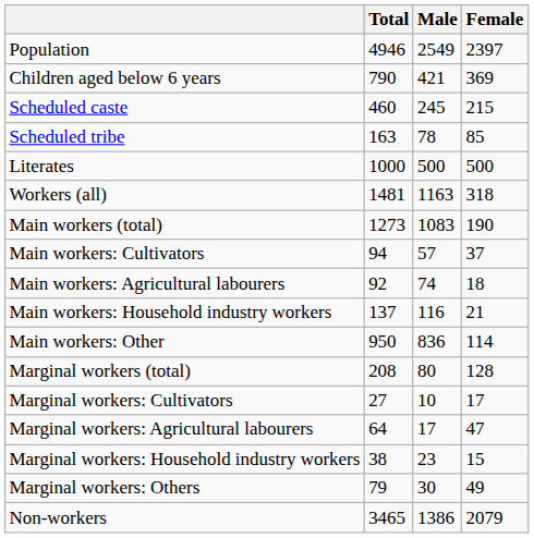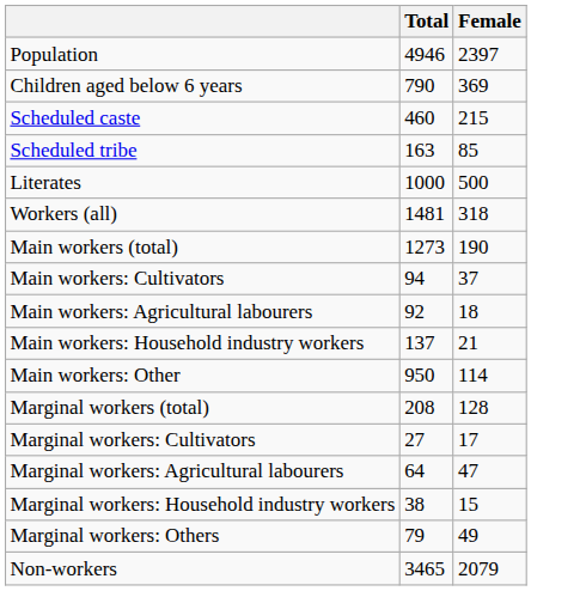- column: Male | 2549 | 421 | 245 | 78 | 500 | 1163 | 1083 | 57 | 74 | 116 | 836 | 80 | 10 | 17 | 23 | 30 | 1386
